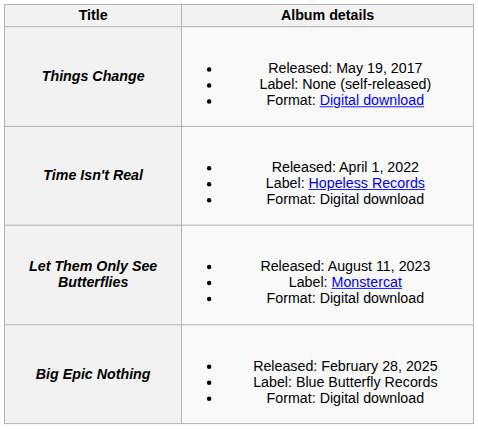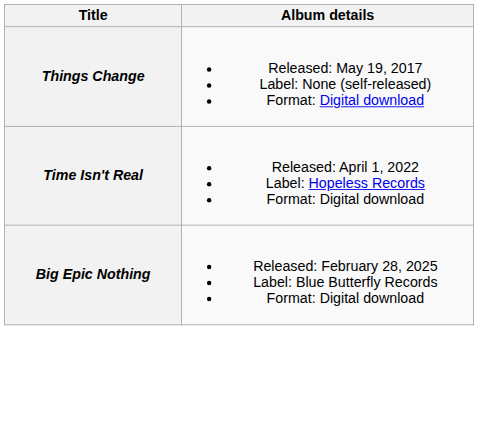- row: Let Them Only See Butterflies | Released: August 11, 2023 Label: Monstercat Format: Digital download
